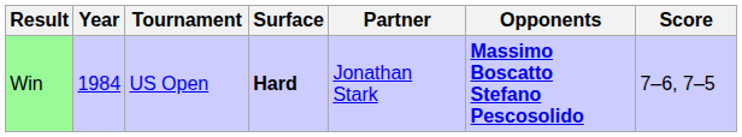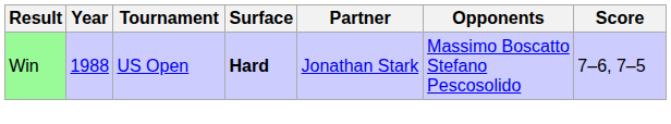Win | Year: 1984 -> 1988
Win | Opponents: bold -> normal
